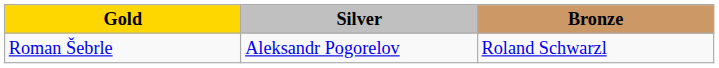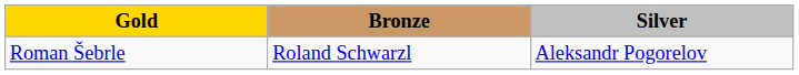columns swapped: Silver <-> Bronze
